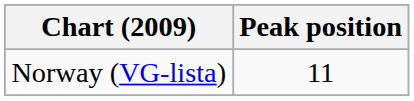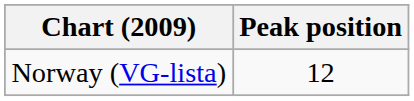Norway (VG-lista) | Peak position: 11 -> 12
